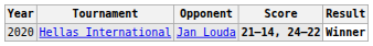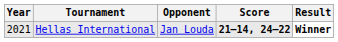Hellas International | Year: 2020 -> 2021
